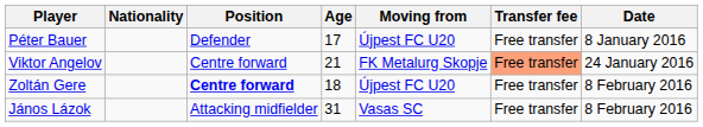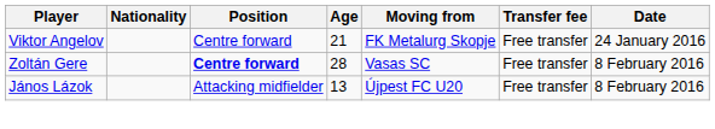- row: Péter Bauer | Defender | 17 | Újpest FC U20 | Free transfer | 8 January 2016
Viktor Angelov | Transfer fee: lightsalmon background -> no background
Zoltán Gere | Age: 18 -> 28
Zoltán Gere | Moving from: Újpest FC U20 -> Vasas SC
János Lázok | Age: 31 -> 13
János Lázok | Moving from: Vasas SC -> Újpest FC U20
